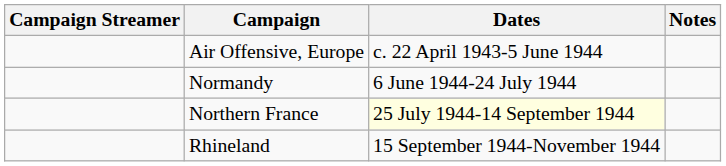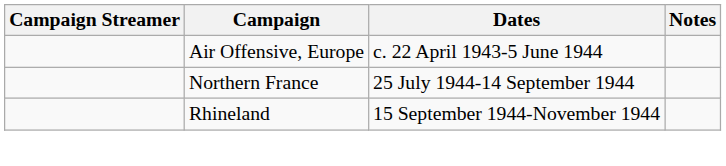- row: Normandy | 6 June 1944-24 July 1944
Northern France | Dates: lightyellow background -> no background
